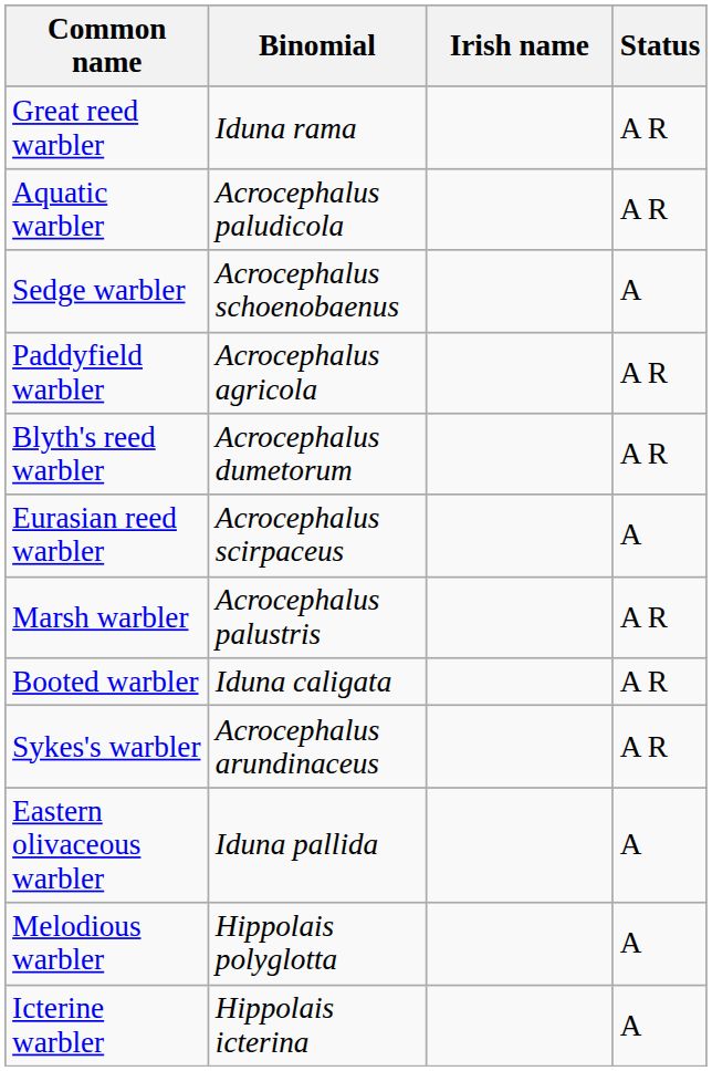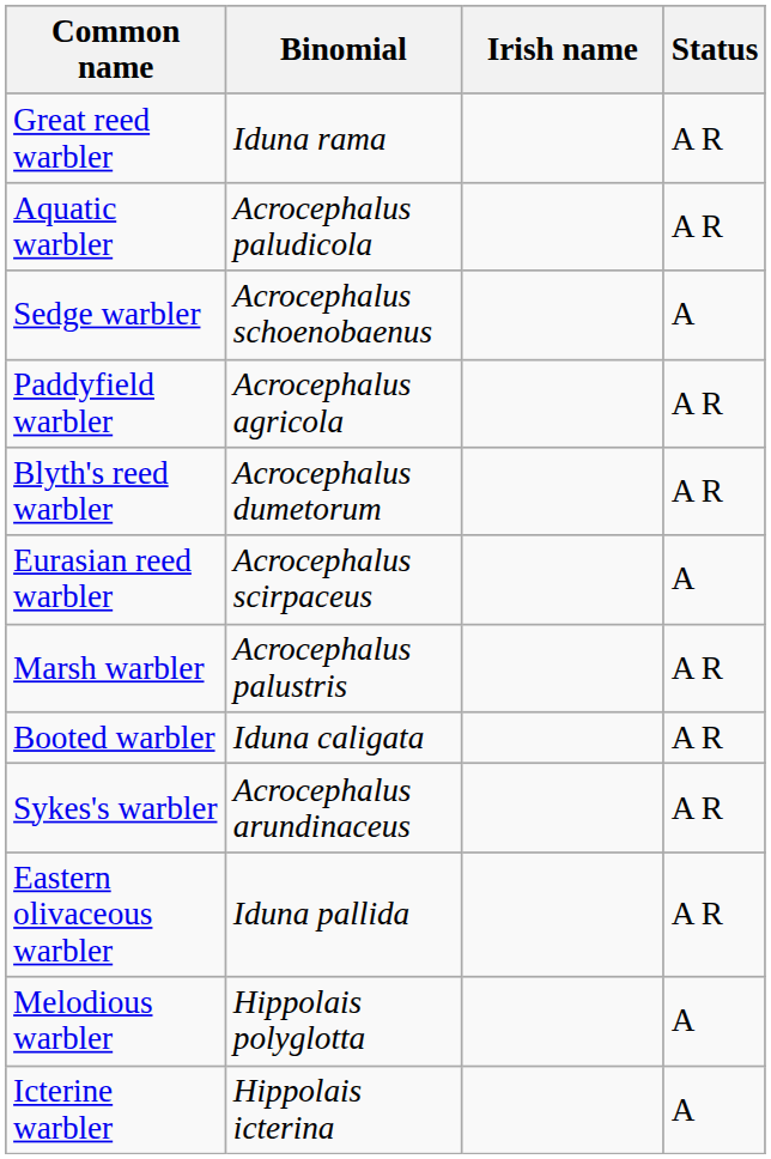Eastern olivaceous warbler | Status: A -> A R
